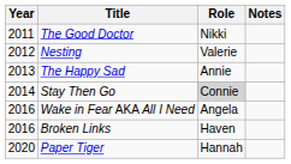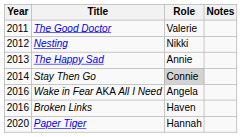The Good Doctor | Role: Nikki -> Valerie
Nesting | Role: Valerie -> Nikki
